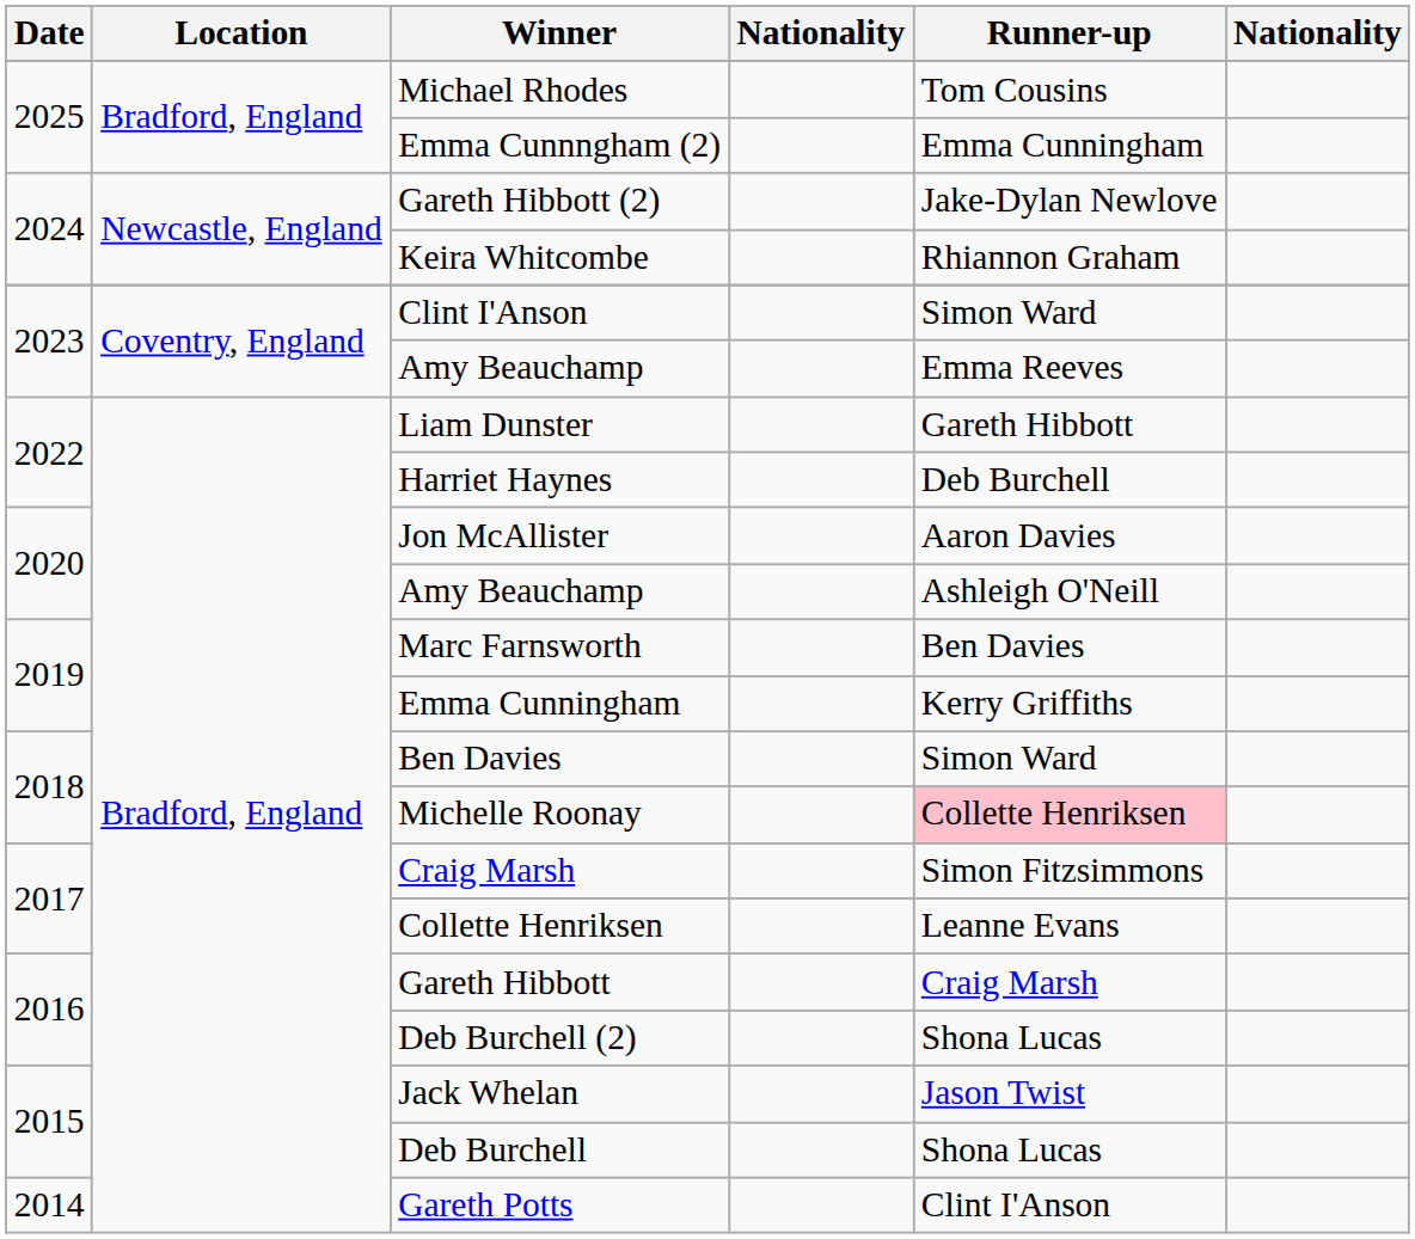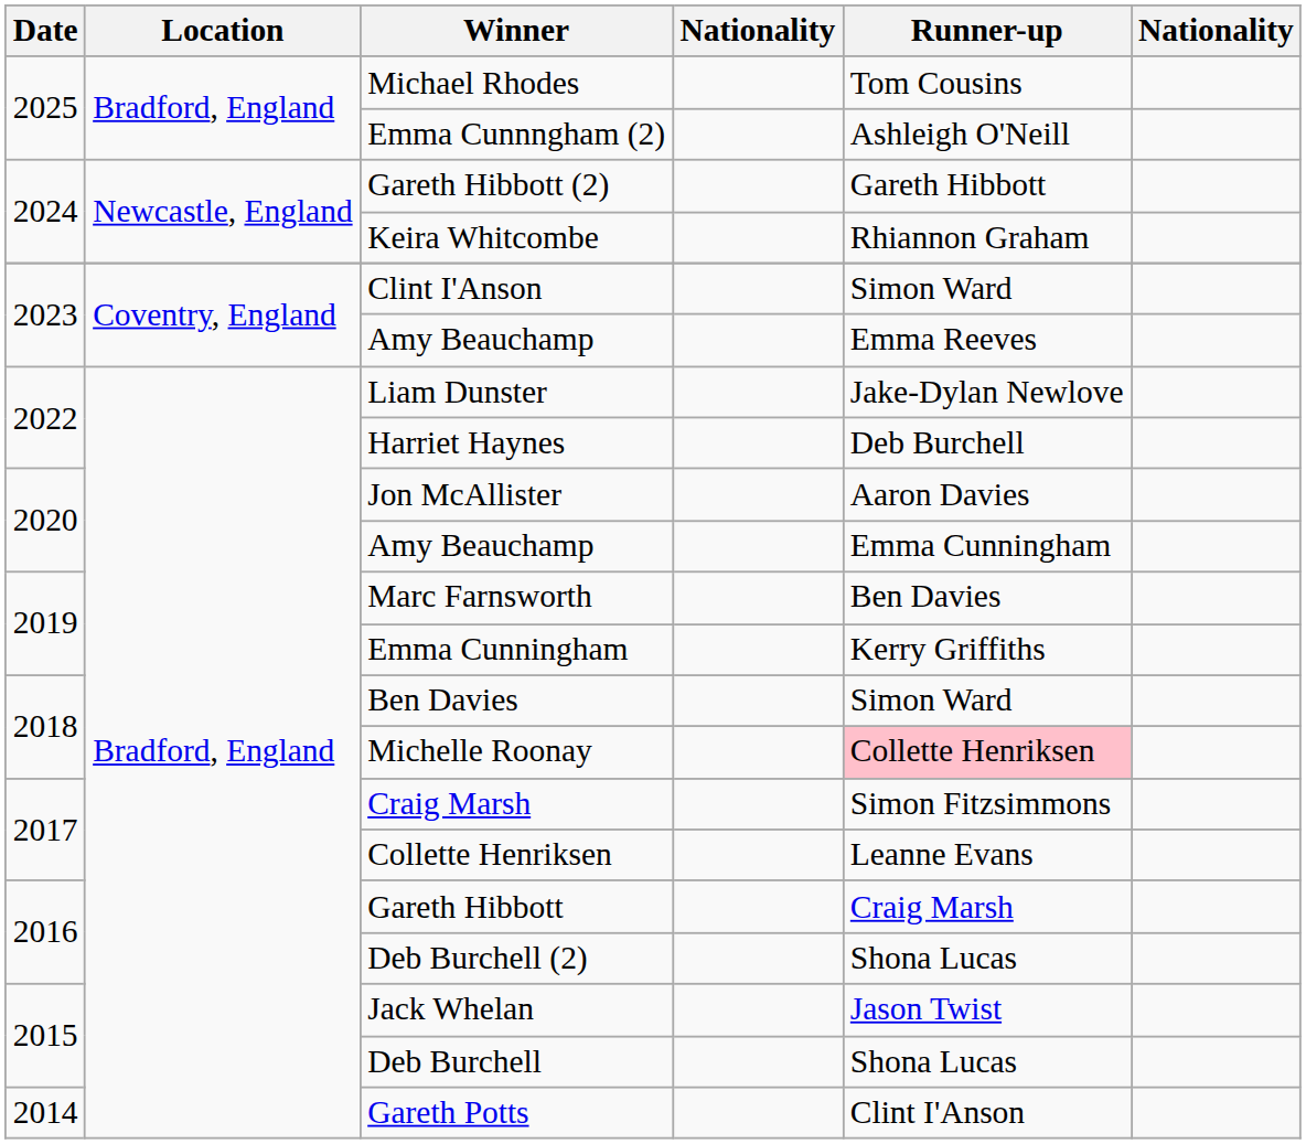Emma Cunnngham (2) | Runner-up: Emma Cunningham -> Ashleigh O'Neill
Gareth Hibbott (2) | Runner-up: Jake-Dylan Newlove -> Gareth Hibbott
Liam Dunster | Runner-up: Gareth Hibbott -> Jake-Dylan Newlove
2020 / Amy Beauchamp | Runner-up: Ashleigh O'Neill -> Emma Cunningham
